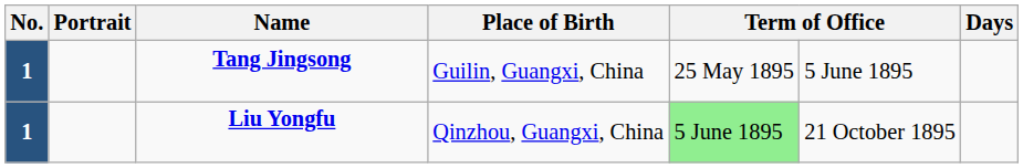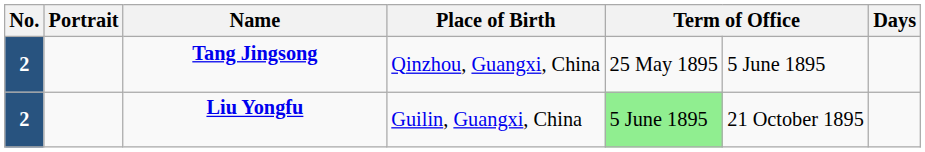Tang Jingsong | No.: 1 -> 2
Tang Jingsong | Place of Birth: Guilin, Guangxi, China -> Qinzhou, Guangxi, China
Liu Yongfu | No.: 1 -> 2
Liu Yongfu | Place of Birth: Qinzhou, Guangxi, China -> Guilin, Guangxi, China
